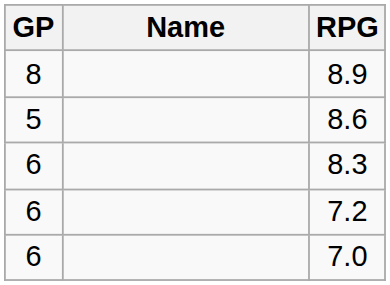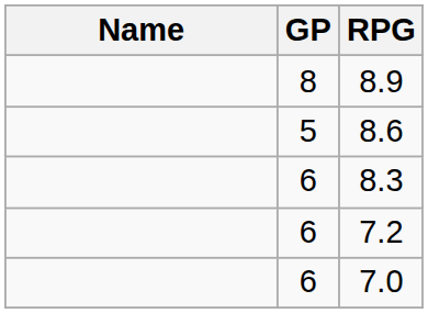columns swapped: Name <-> GP
